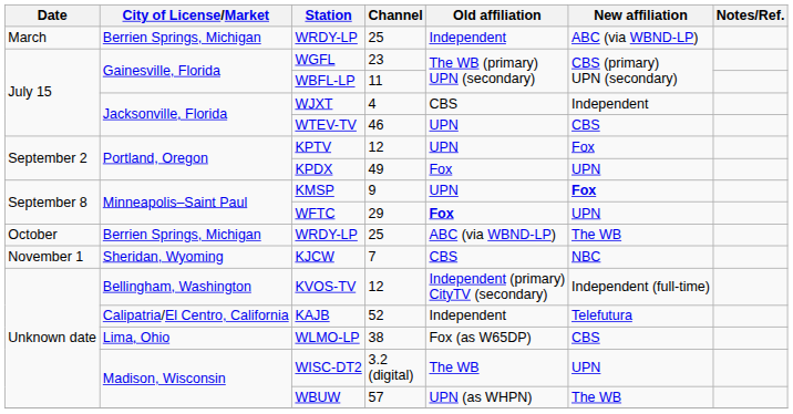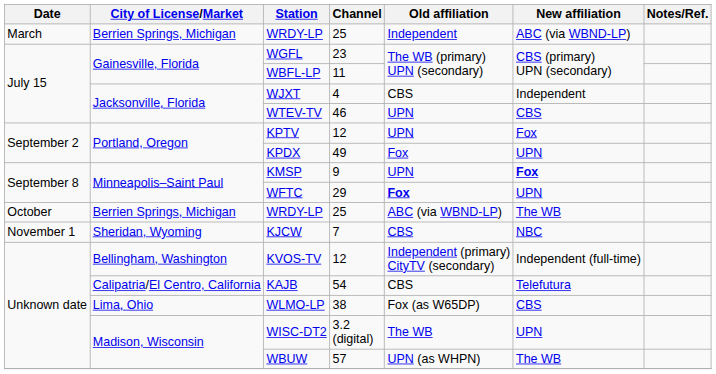KAJB | Channel: 52 -> 54
KAJB | Old affiliation: Independent -> CBS
